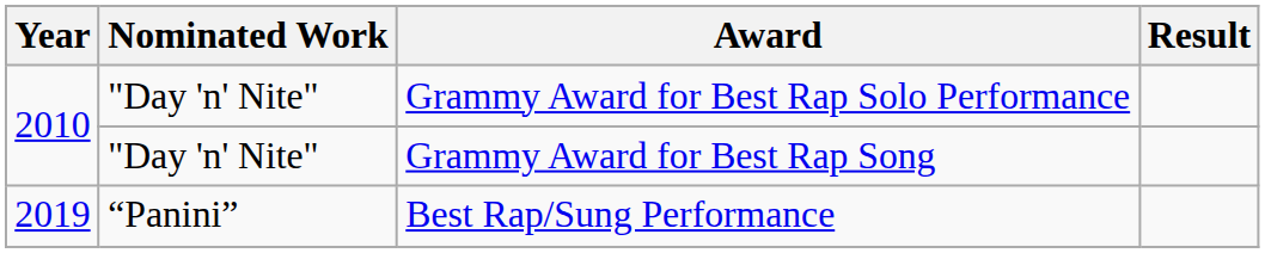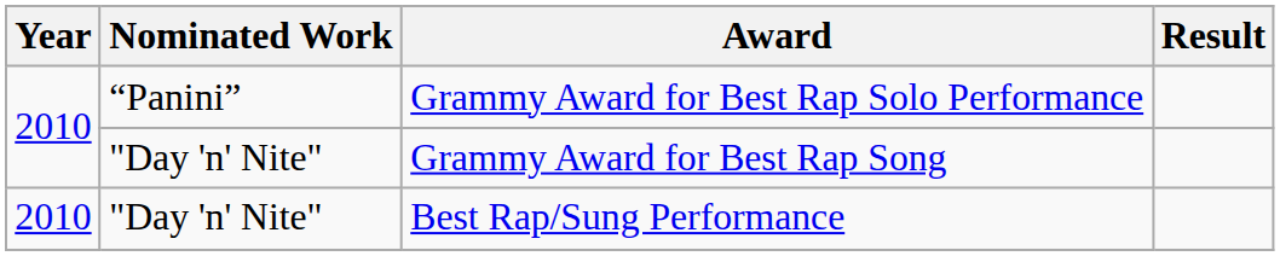Grammy Award for Best Rap Solo Performance | Nominated Work: "Day 'n' Nite" -> “Panini”
Best Rap/Sung Performance | Year: 2019 -> 2010
Best Rap/Sung Performance | Nominated Work: “Panini” -> "Day 'n' Nite"
